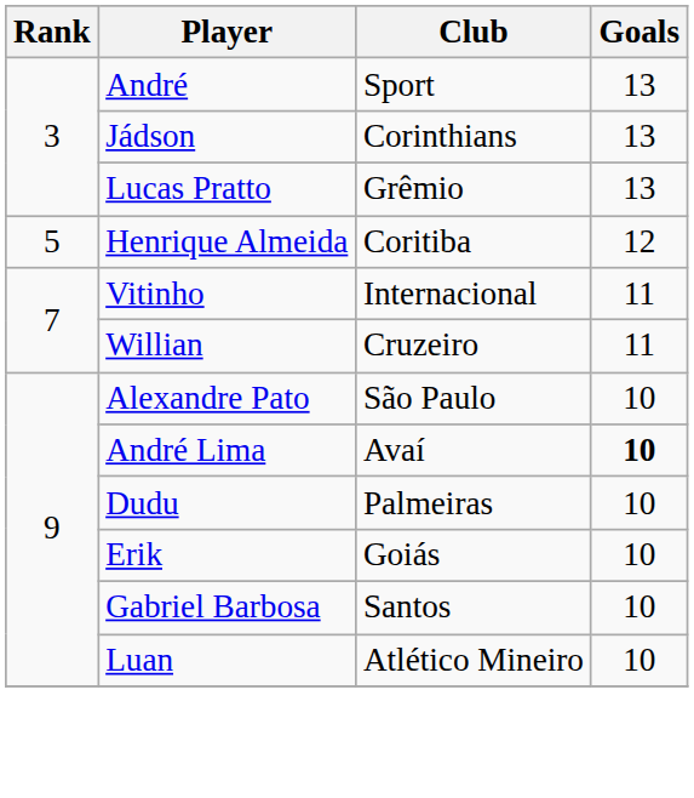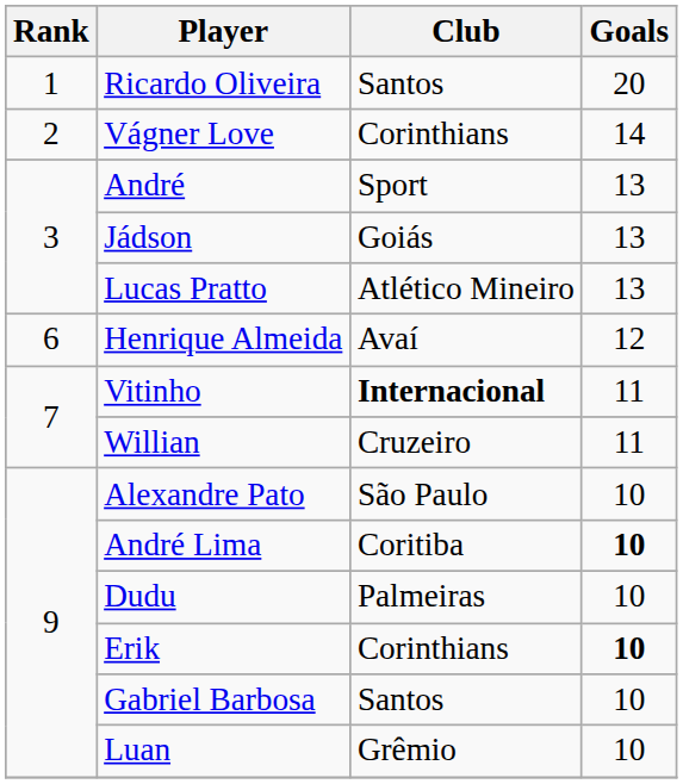+ row: 1 | Ricardo Oliveira | Santos | 20
+ row: 2 | Vágner Love | Corinthians | 14
Jádson | Club: Corinthians -> Goiás
Lucas Pratto | Club: Grêmio -> Atlético Mineiro
Henrique Almeida | Rank: 5 -> 6
Henrique Almeida | Club: Coritiba -> Avaí
Vitinho | Club: normal -> bold
André Lima | Club: Avaí -> Coritiba
Erik | Club: Goiás -> Corinthians
Erik | Goals: normal -> bold
Luan | Club: Atlético Mineiro -> Grêmio
